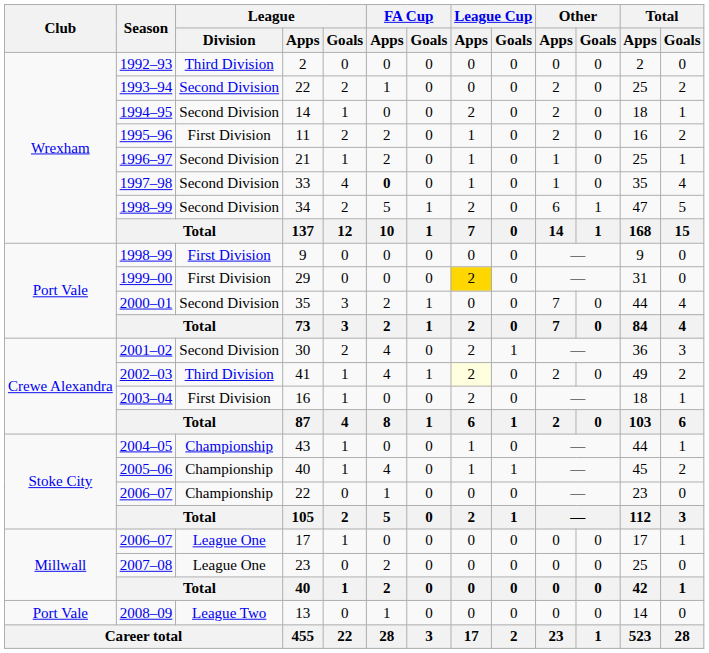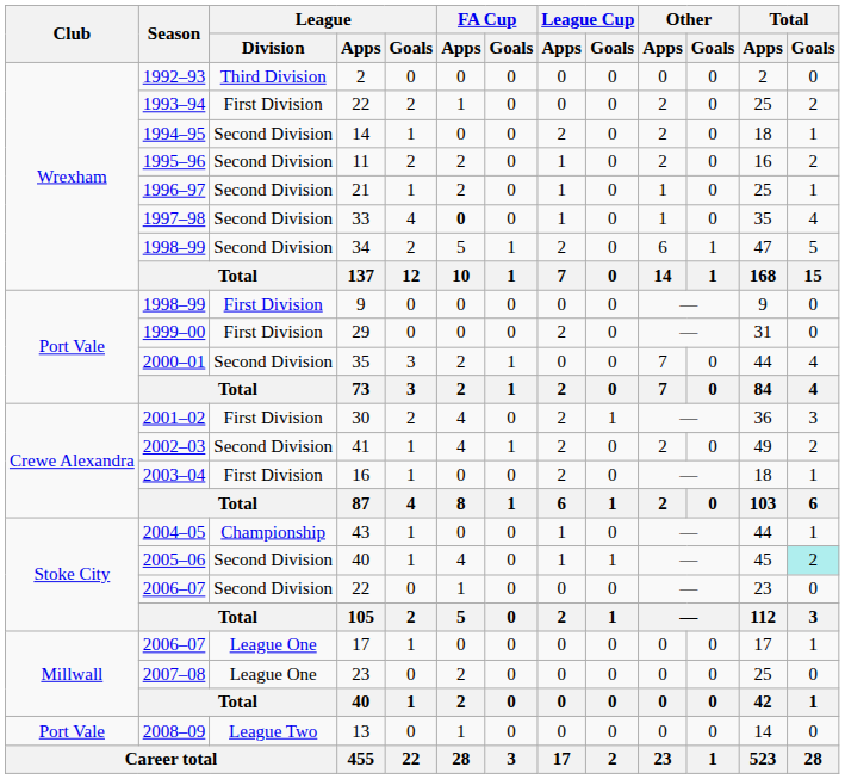1993–94 / 22 | League / Division: Second Division -> First Division
11 | League / Division: First Division -> Second Division
29 | League Cup / Apps: gold background -> no background
30 | League / Division: Second Division -> First Division
41 | League / Division: Third Division -> Second Division
41 | League Cup / Apps: lightyellow background -> no background
2005–06 / 40 | League / Division: Championship -> Second Division
2005–06 / 40 | Total / Goals: no background -> paleturquoise background
2006–07 / 22 | League / Division: Championship -> Second Division
